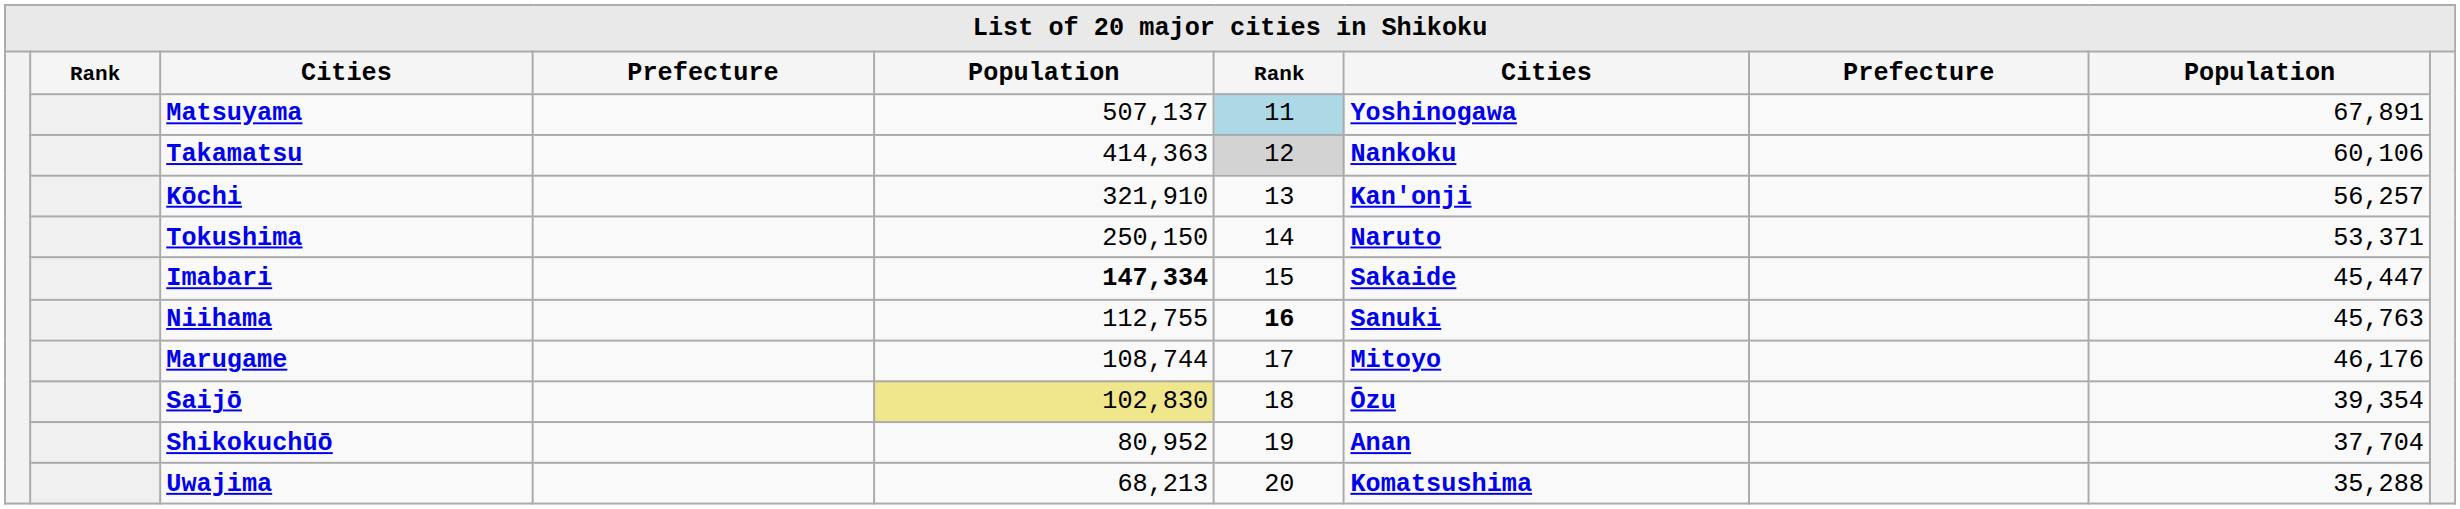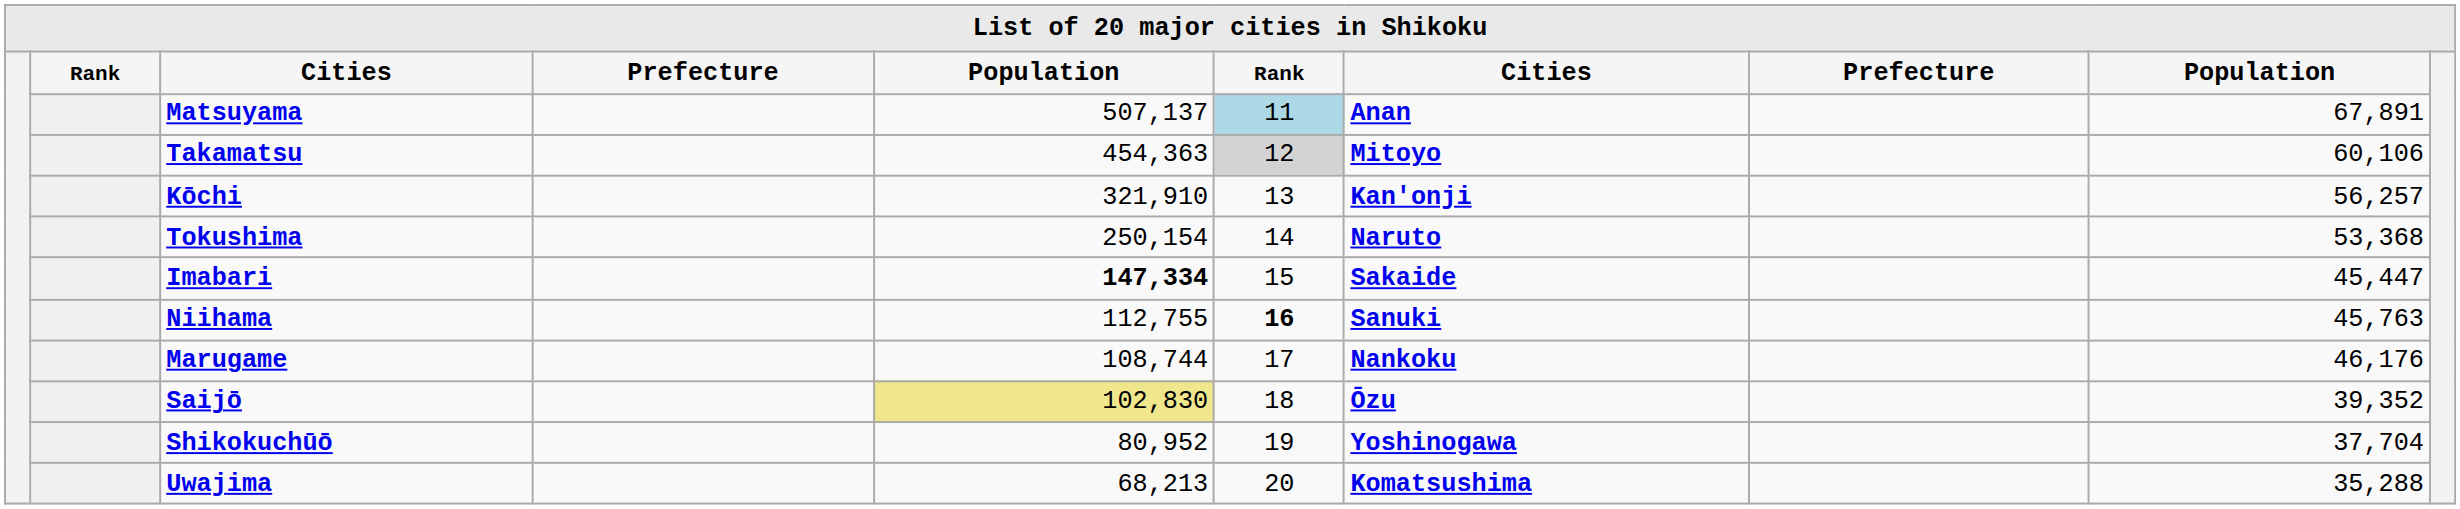Matsuyama | column 7: Yoshinogawa -> Anan
Takamatsu | column 5: 414,363 -> 454,363
Takamatsu | column 7: Nankoku -> Mitoyo
Tokushima | column 5: 250,150 -> 250,154
Tokushima | column 9: 53,371 -> 53,368
Marugame | column 7: Mitoyo -> Nankoku
Saijō | column 9: 39,354 -> 39,352
Shikokuchūō | column 7: Anan -> Yoshinogawa
